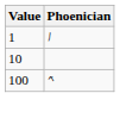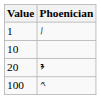+ row: 20 | 𐤘
